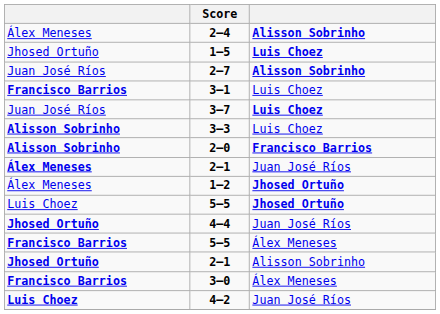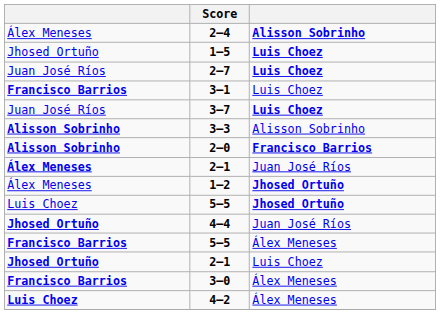2–7 | column 3: Alisson Sobrinho -> Luis Choez
3–3 | column 3: Luis Choez -> Alisson Sobrinho
Jhosed Ortuño / 2–1 | column 3: Alisson Sobrinho -> Luis Choez
4–2 | column 3: Juan José Ríos -> Álex Meneses
